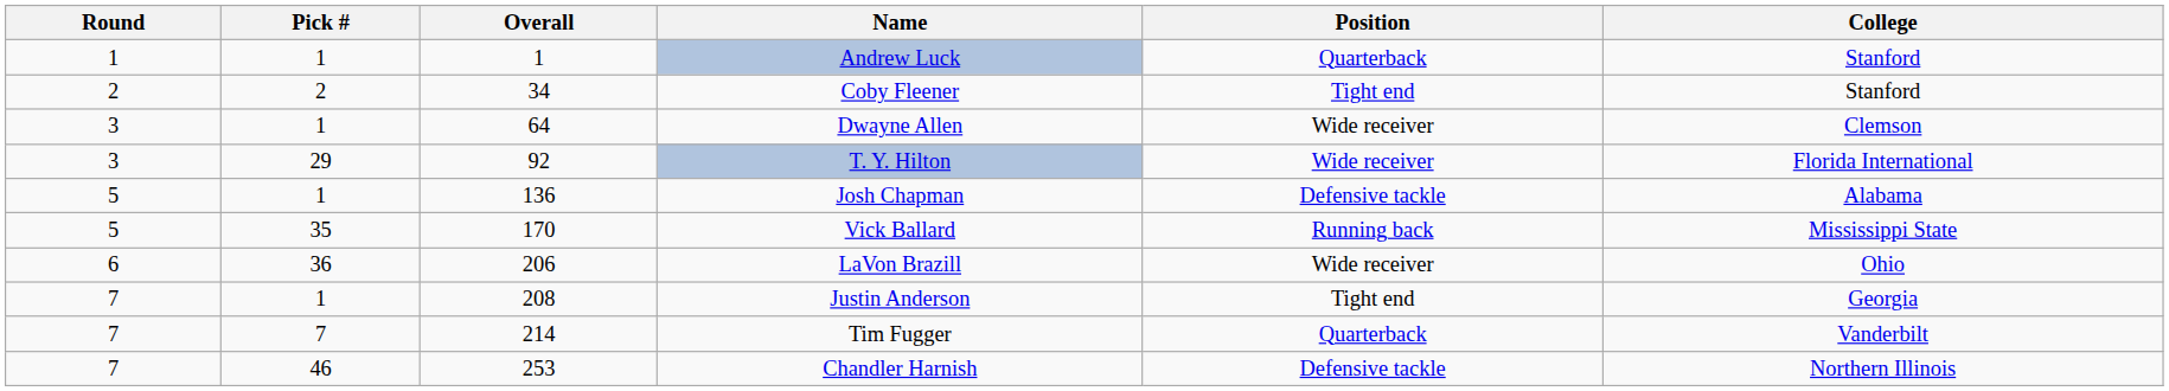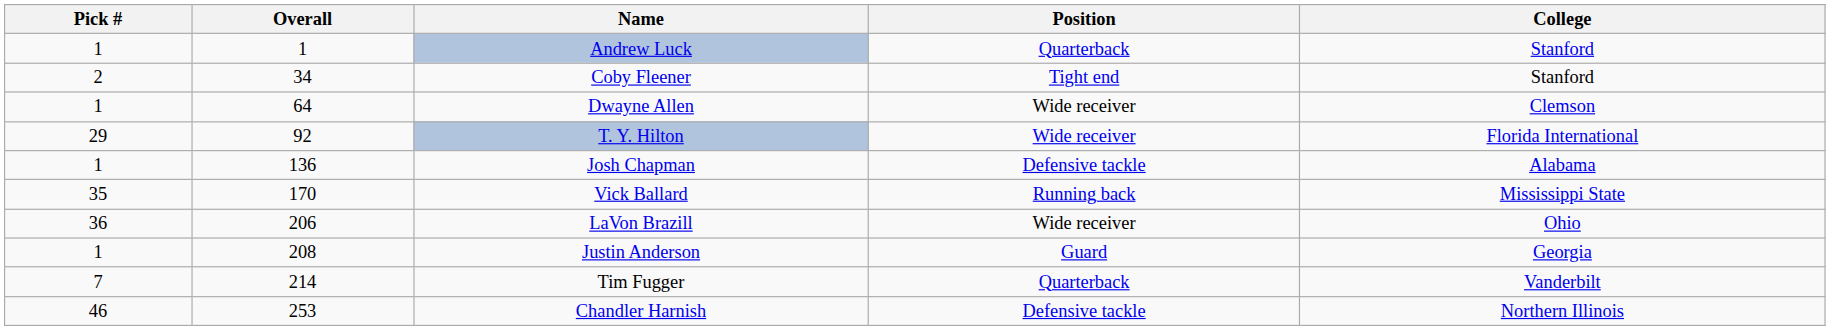- column: Round | 1 | 2 | 3 | 3 | 5 | 5 | 6 | 7 | 7 | 7
Justin Anderson | Position: Tight end -> Guard
